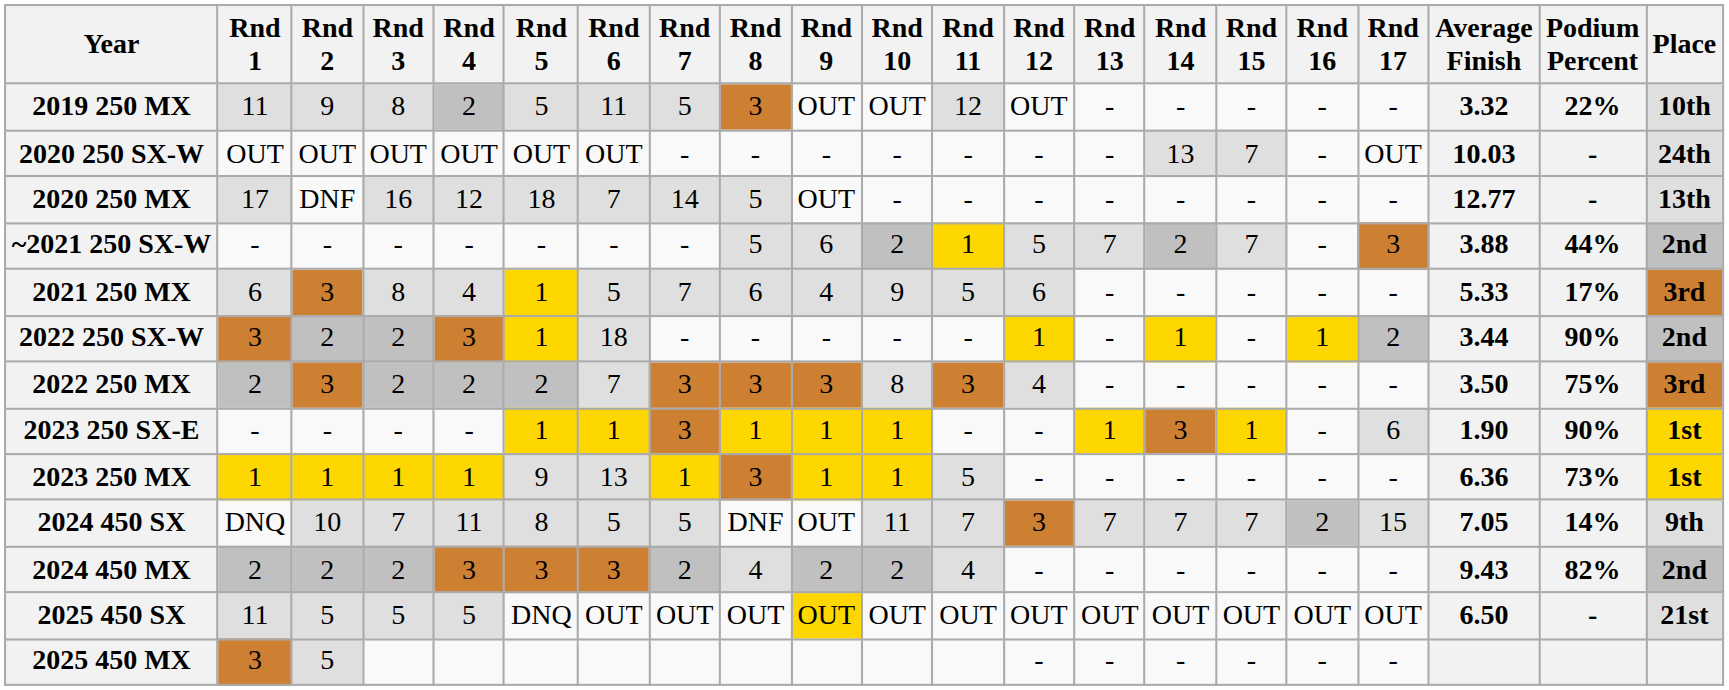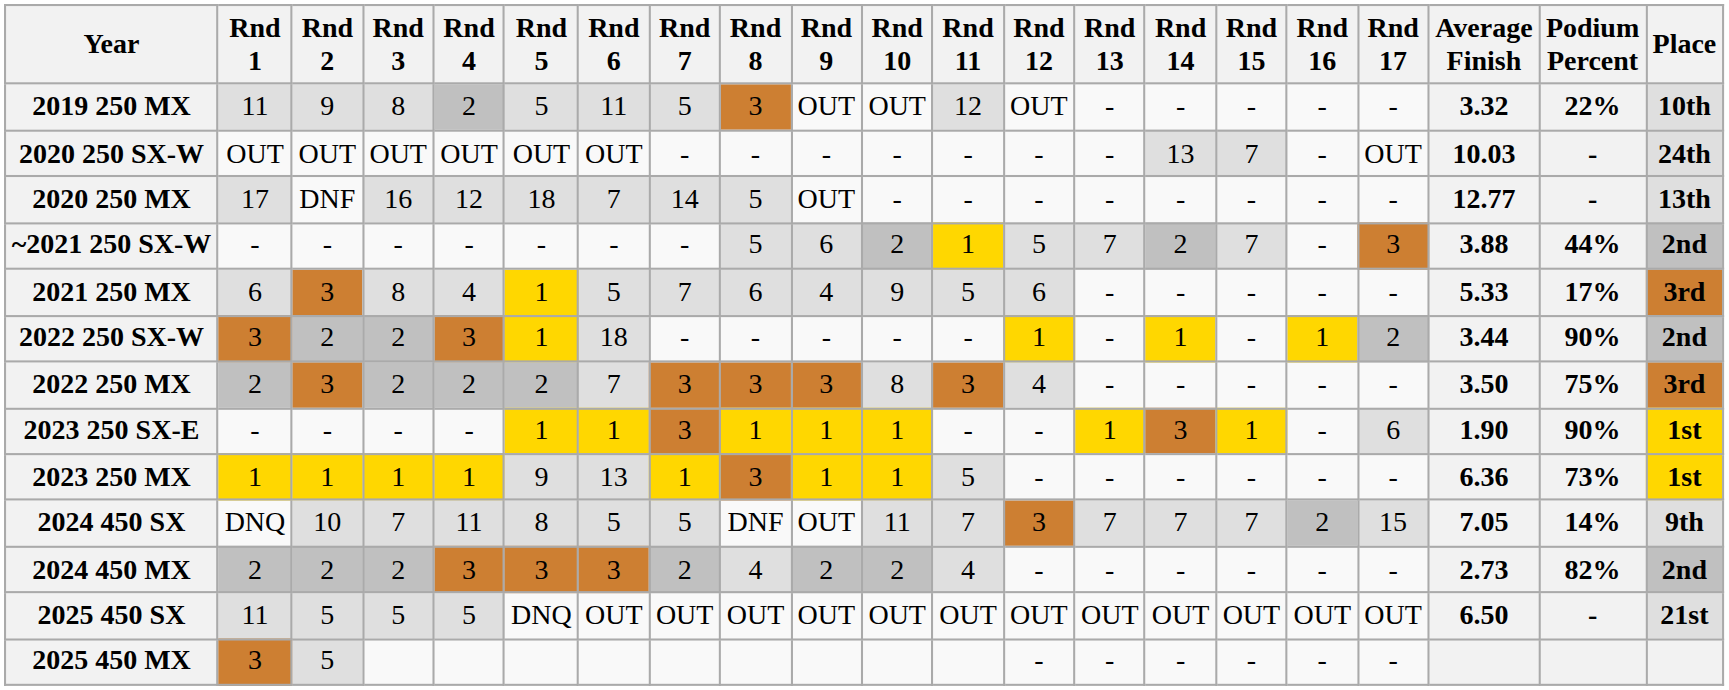2024 450 MX | Average Finish: 9.43 -> 2.73
2025 450 SX | Rnd 9: gold background -> no background
